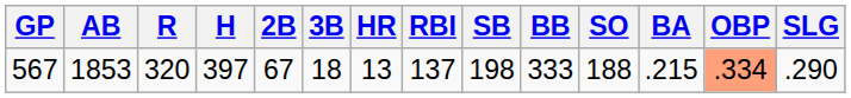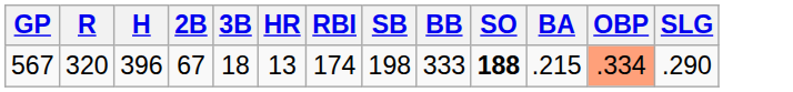- column: AB | 1853
567 | H: 397 -> 396
567 | RBI: 137 -> 174
567 | SO: normal -> bold
